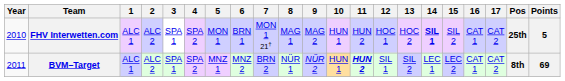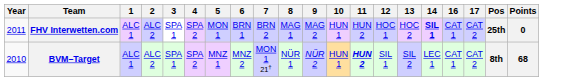- column: 15 | SIL 2 | LEC 2
FHV Interwetten.com | Year: 2010 -> 2011
FHV Interwetten.com | 7: MON 1 21† -> BRN 2
FHV Interwetten.com | Points: 5 -> 0
BVM–Target | Year: 2011 -> 2010
BVM–Target | 7: BRN 2 -> MON 1 21†
BVM–Target | Points: 69 -> 68
